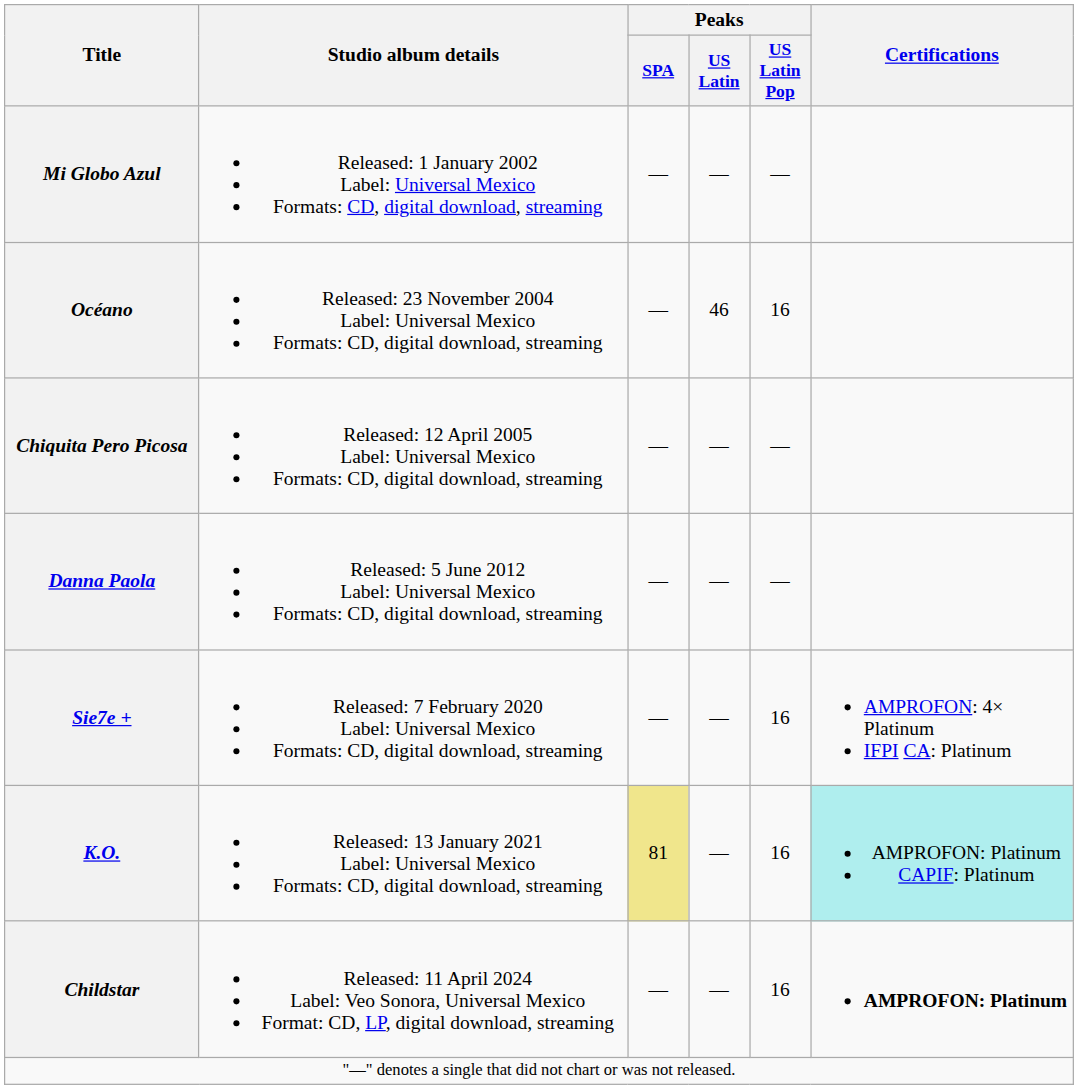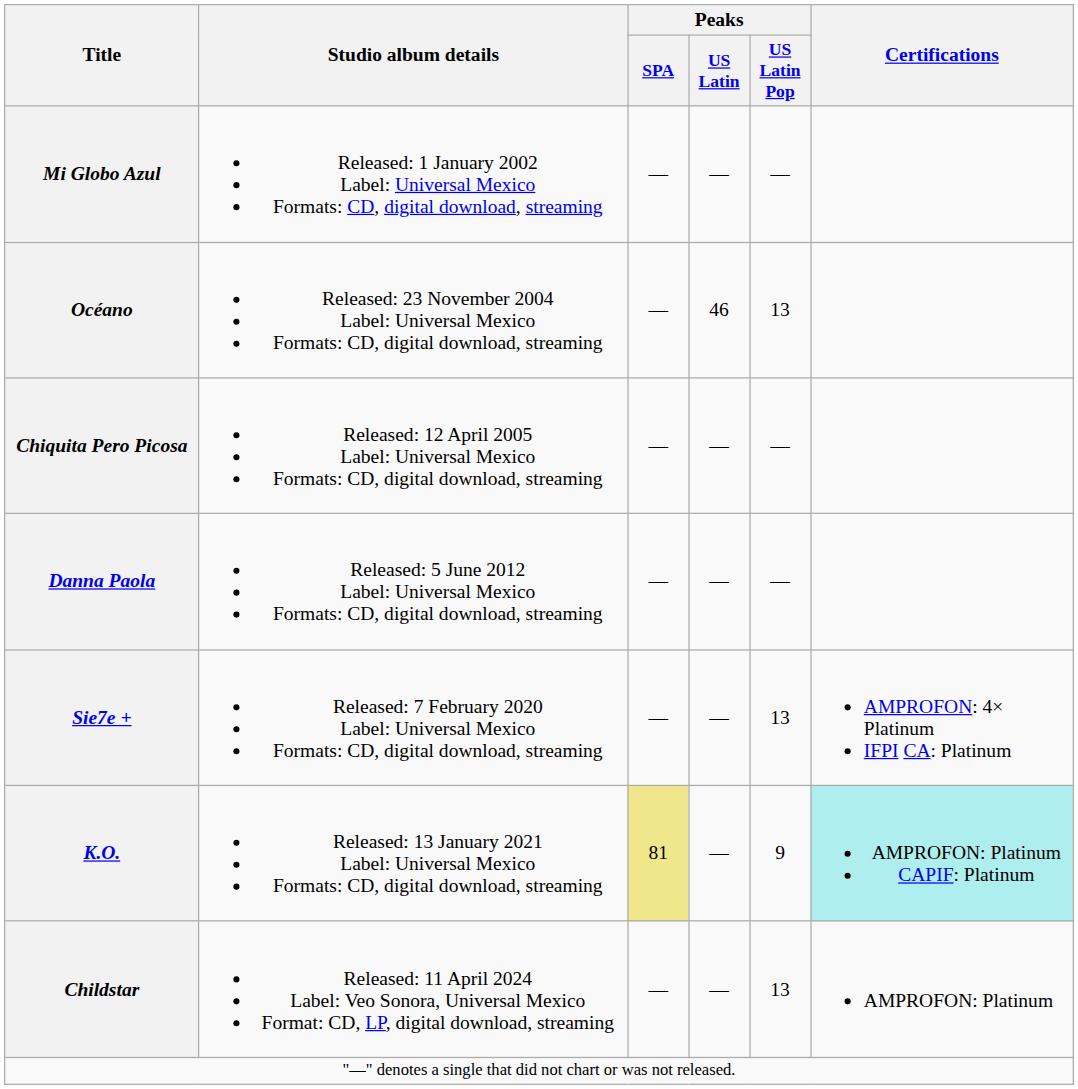Océano | Peaks / US Latin Pop: 16 -> 13
Sie7e + | Peaks / US Latin Pop: 16 -> 13
K.O. | Peaks / US Latin Pop: 16 -> 9
Childstar | Peaks / US Latin Pop: 16 -> 13
Childstar | Certifications: bold -> normal
